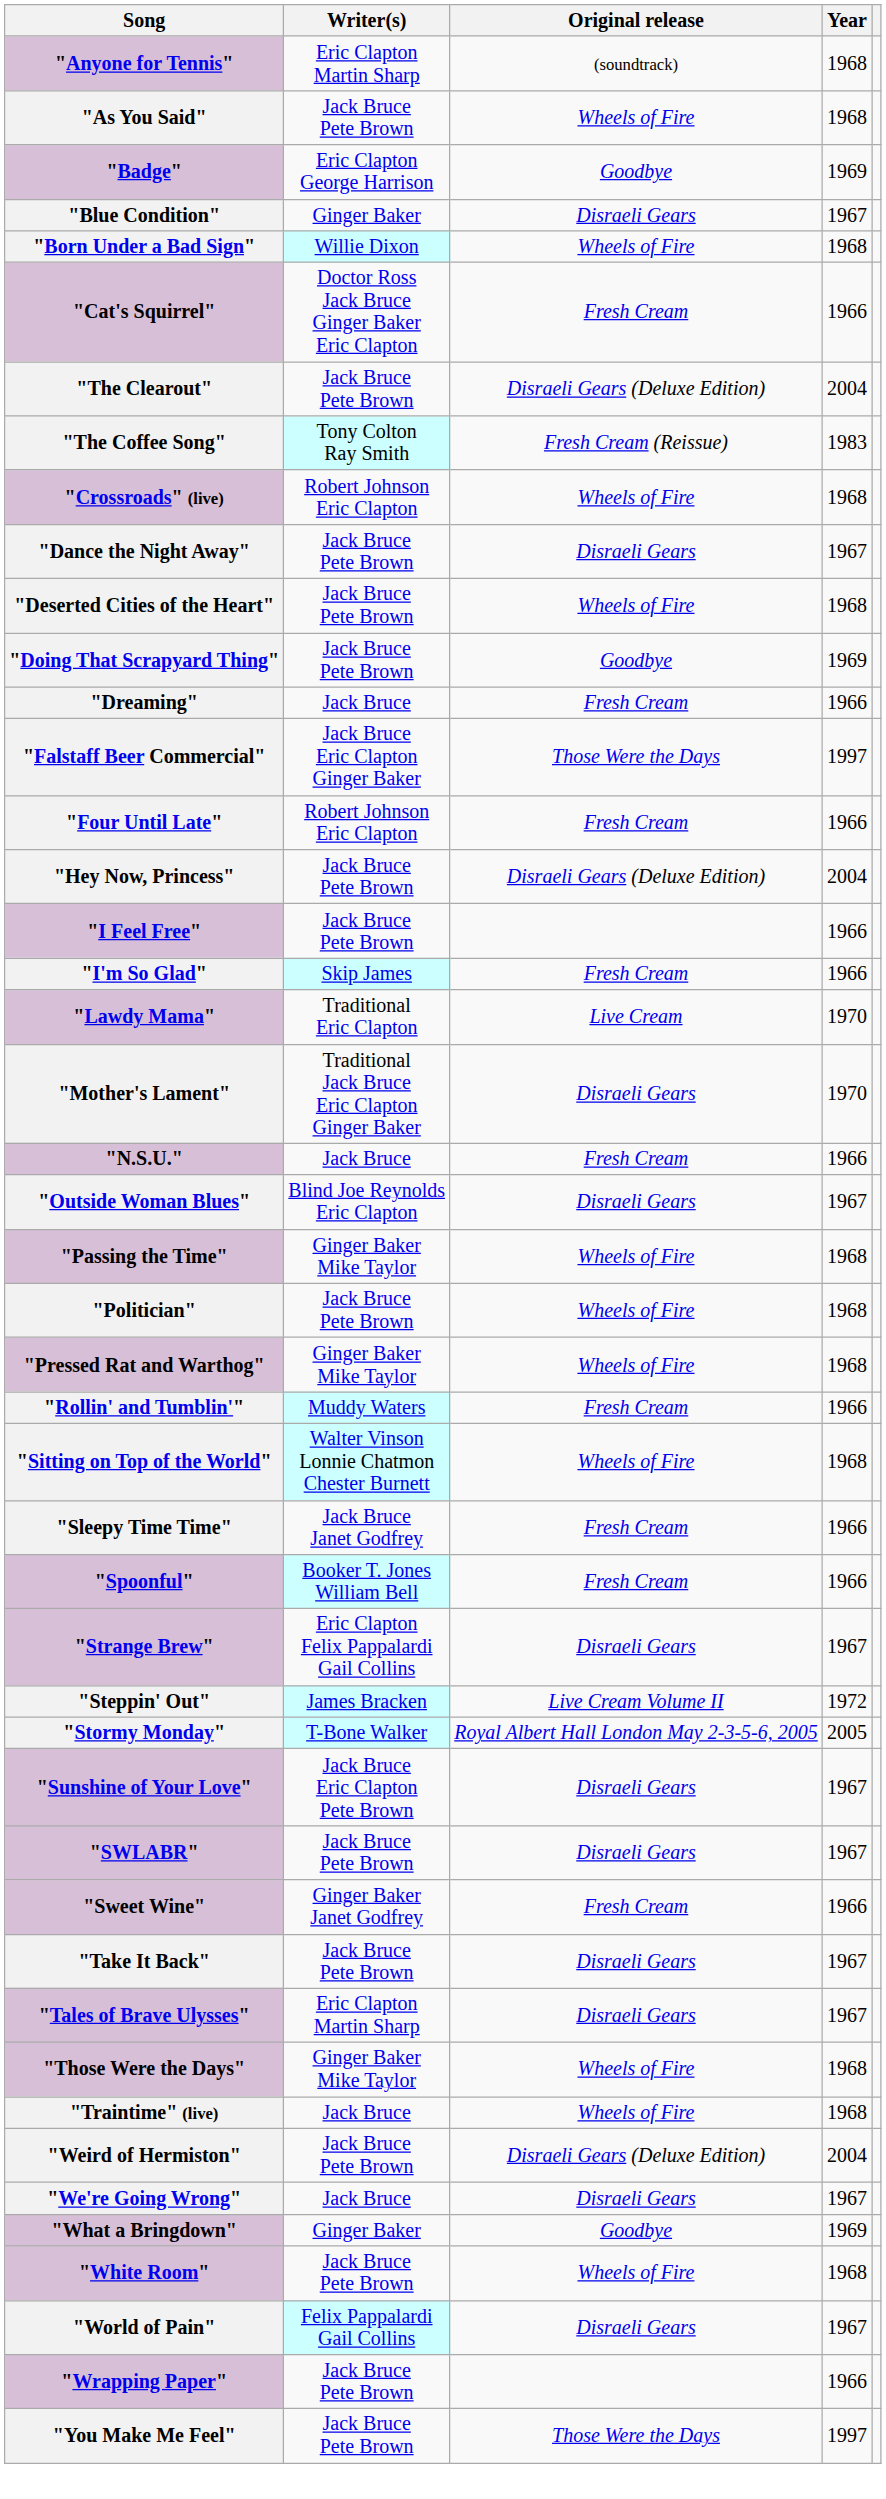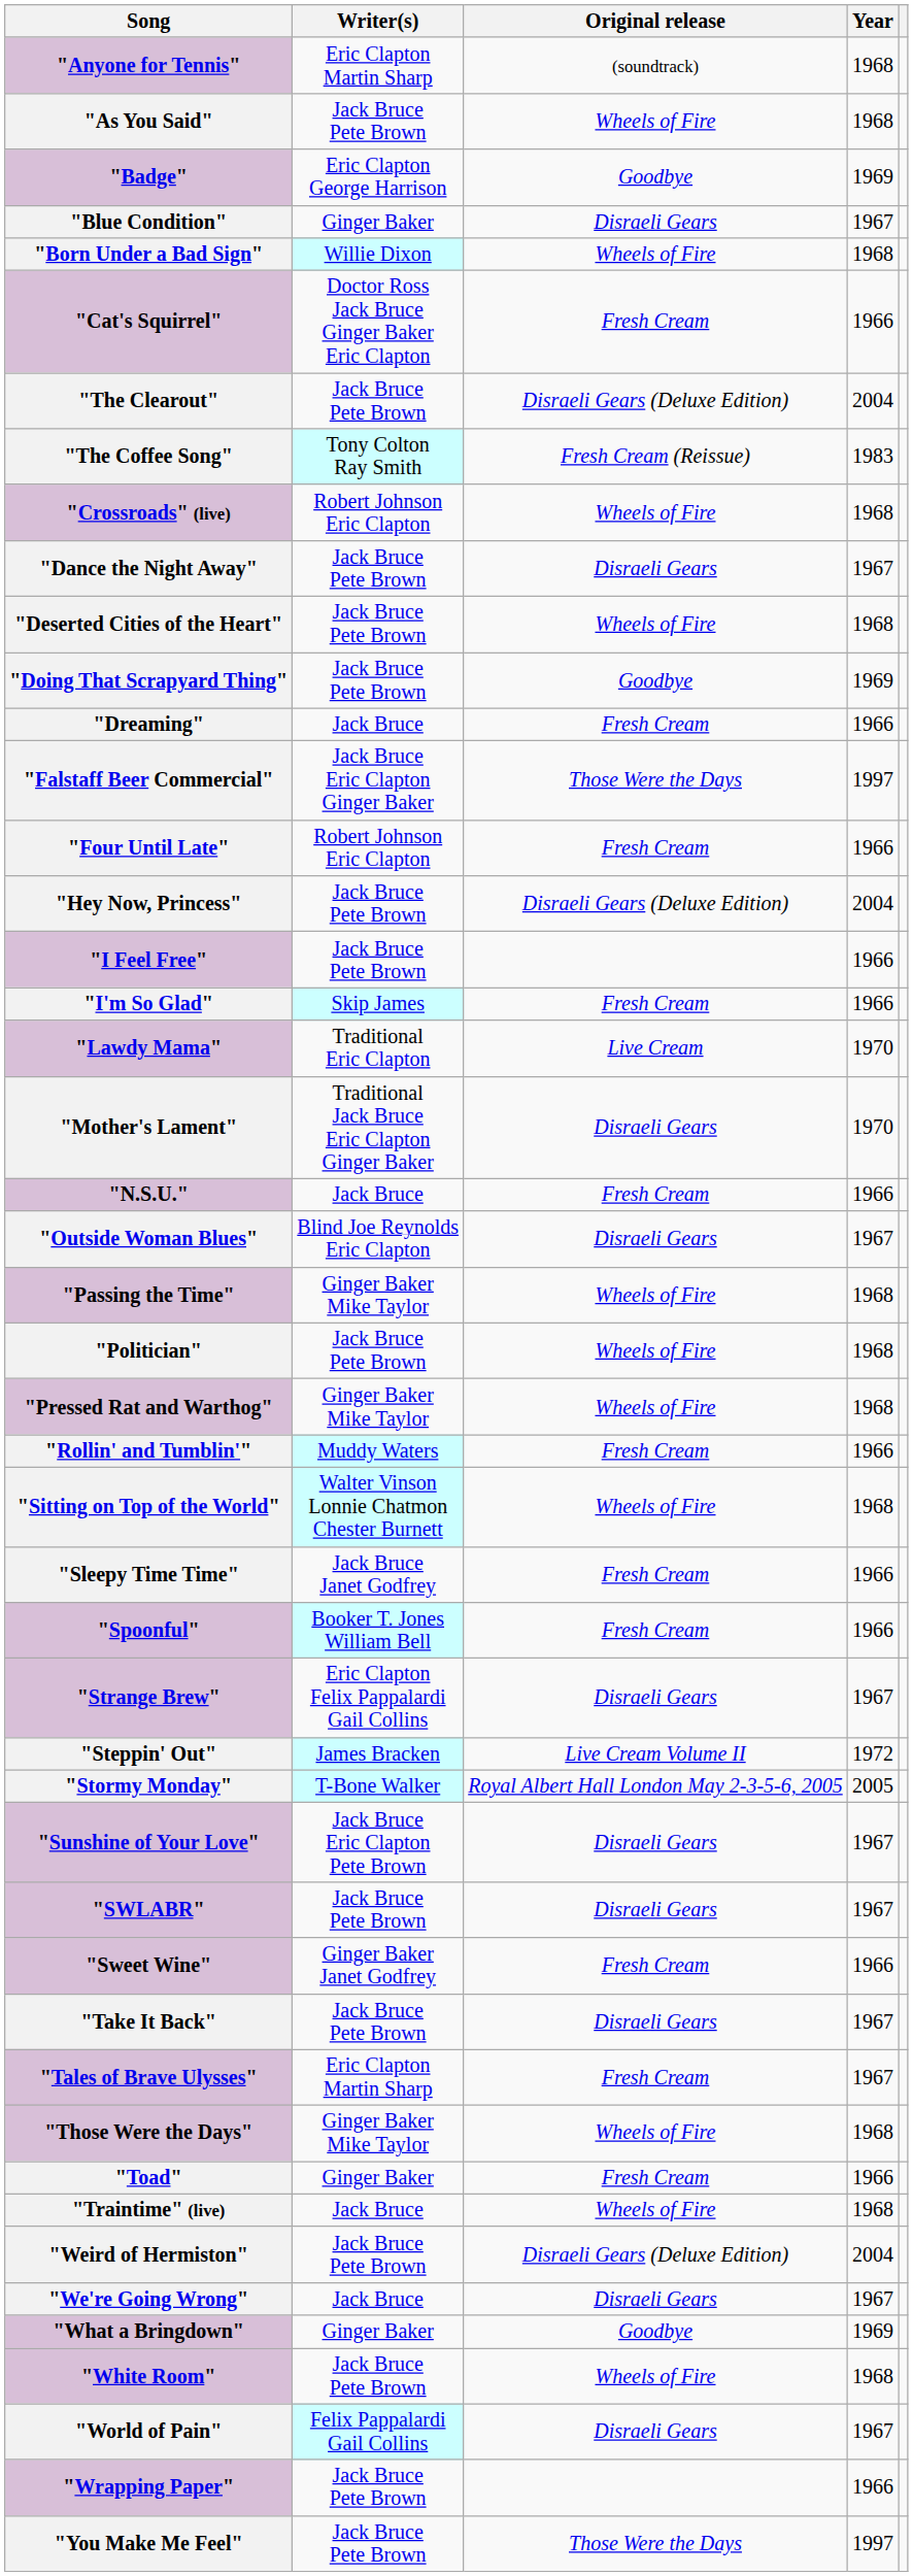"Tales of Brave Ulysses" | Original release: Disraeli Gears -> Fresh Cream
+ row: "Toad" | Ginger Baker | Fresh Cream | 1966
